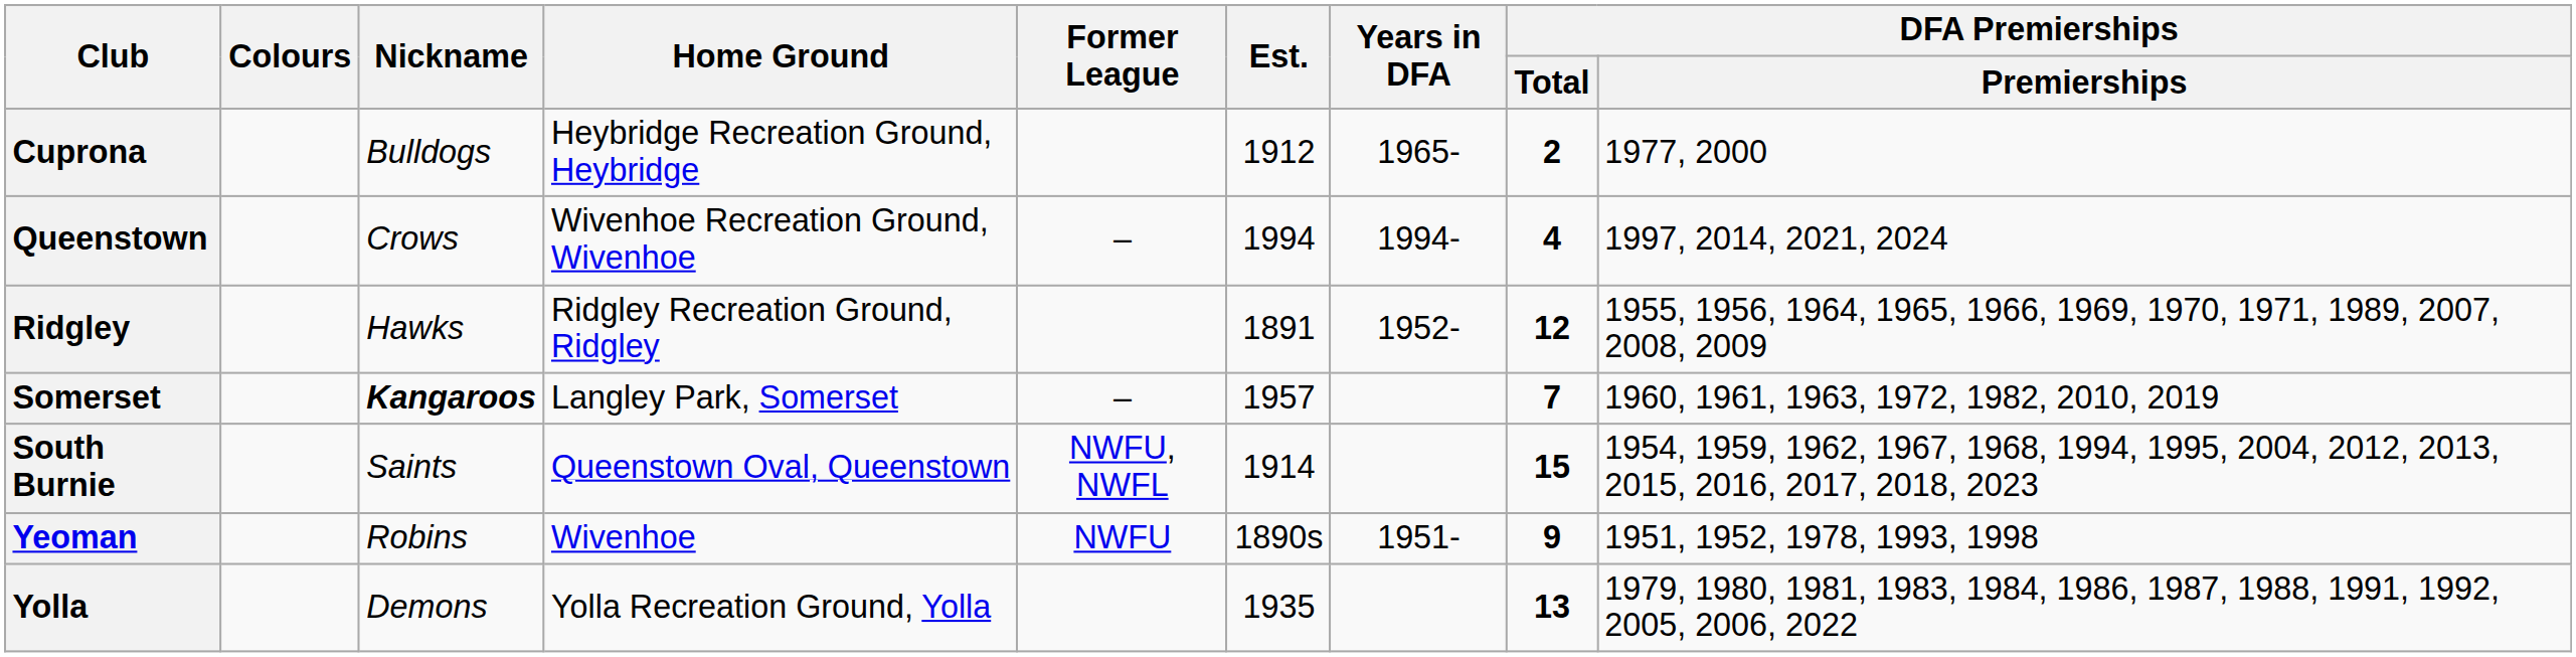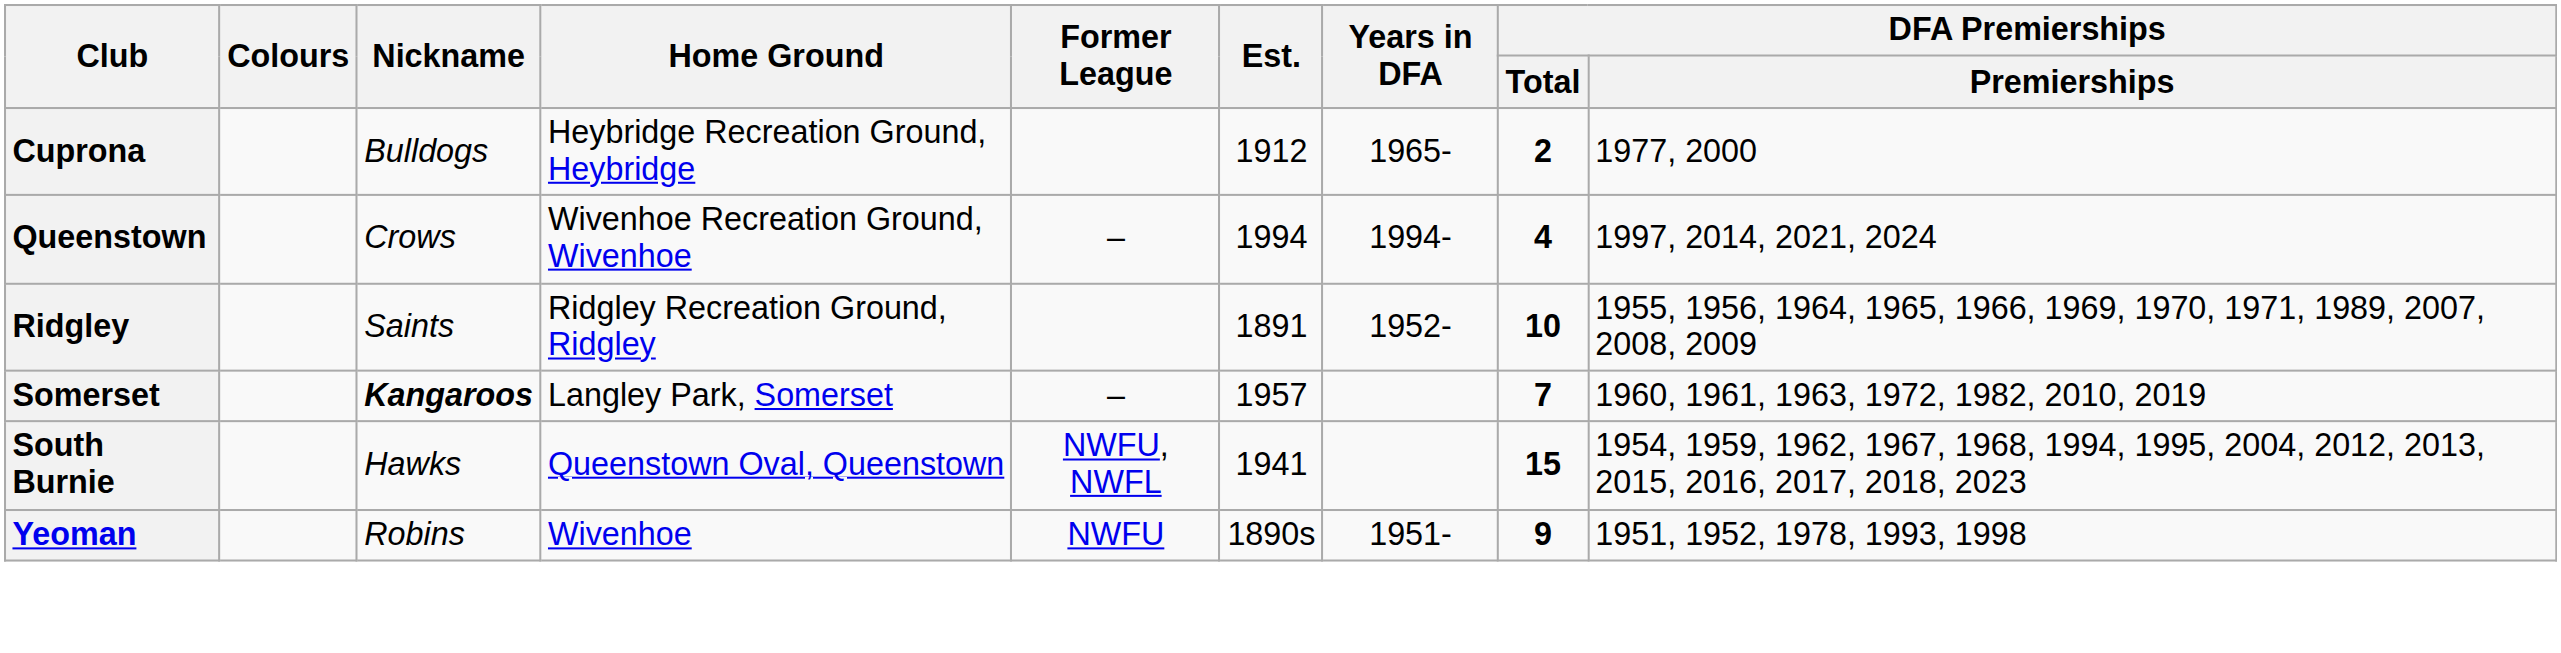Ridgley | Nickname: Hawks -> Saints
Ridgley | DFA Premierships / Total: 12 -> 10
South Burnie | Nickname: Saints -> Hawks
South Burnie | Est.: 1914 -> 1941
- row: Yolla | Demons | Yolla Recreation Ground, Yolla | 1935 | 13 | 1979, 1980, 1981, 1983, 1984, 1986, 1987, 1988, 1991, 1992, 2005, 2006, 2022
